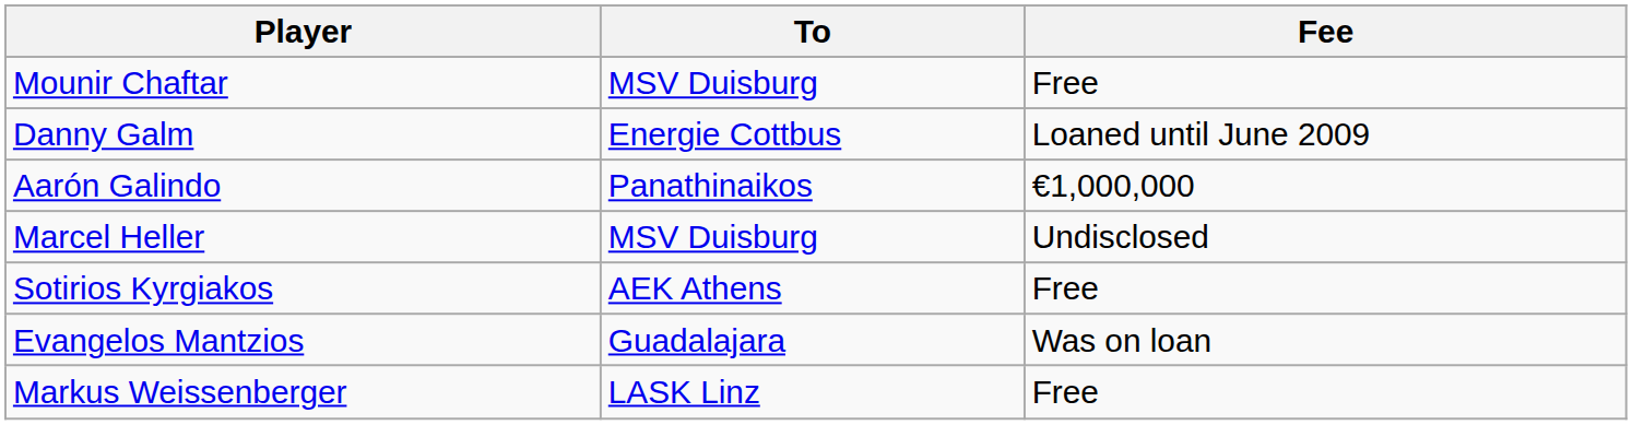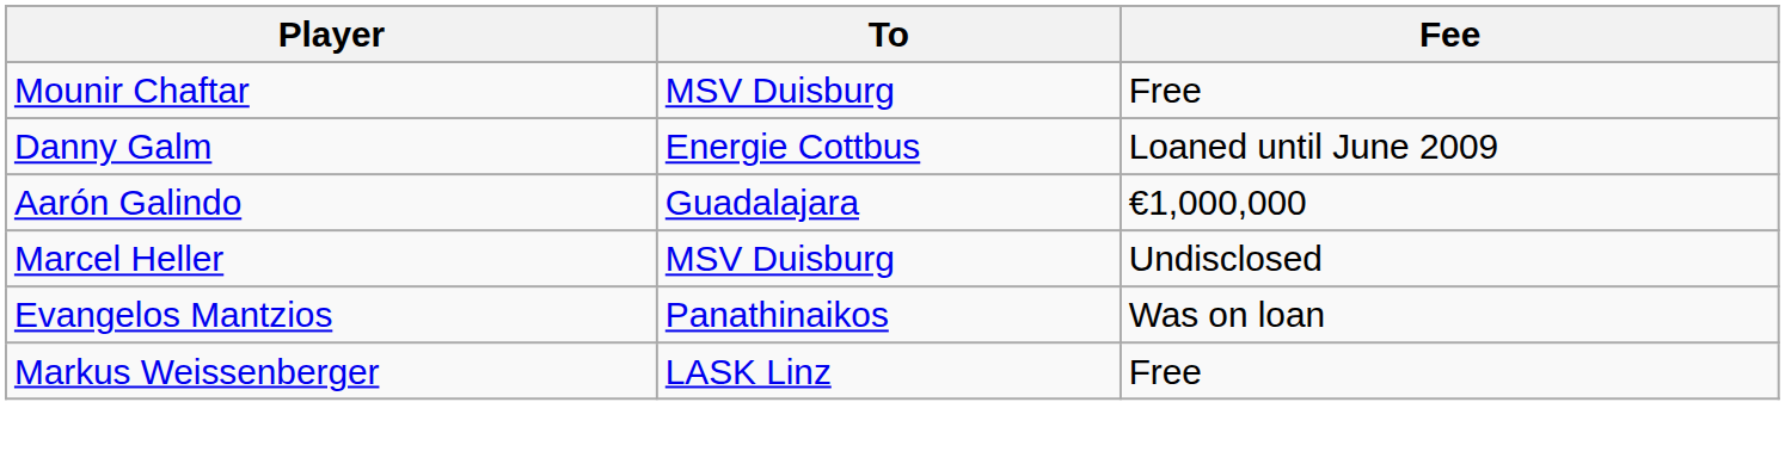Aarón Galindo | To: Panathinaikos -> Guadalajara
- row: Sotirios Kyrgiakos | AEK Athens | Free
Evangelos Mantzios | To: Guadalajara -> Panathinaikos
